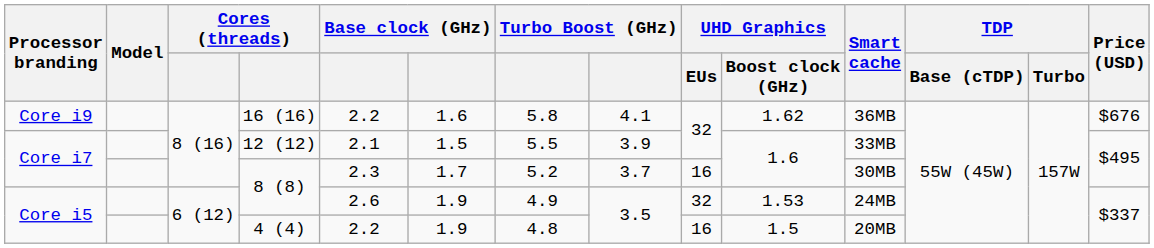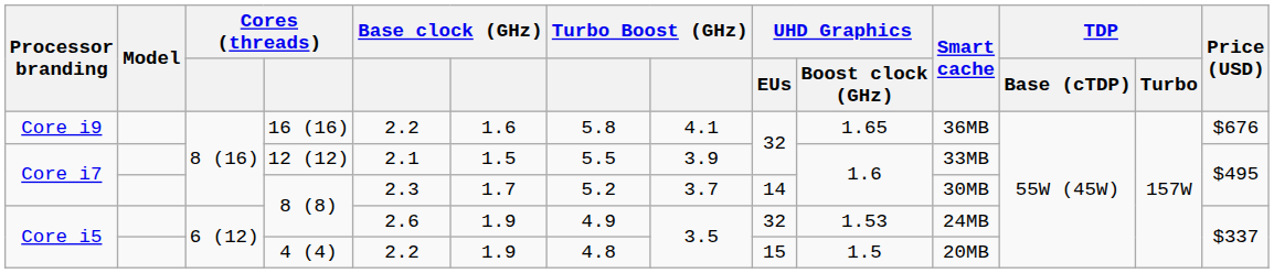16 (16) | UHD Graphics / Boost clock (GHz): 1.62 -> 1.65
Core i7 / 8 (8) | UHD Graphics / EUs: 16 -> 14
4 (4) | UHD Graphics / EUs: 16 -> 15
